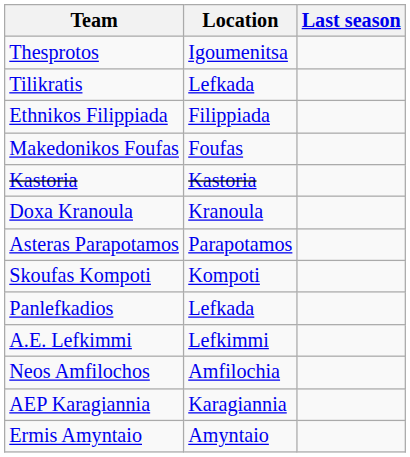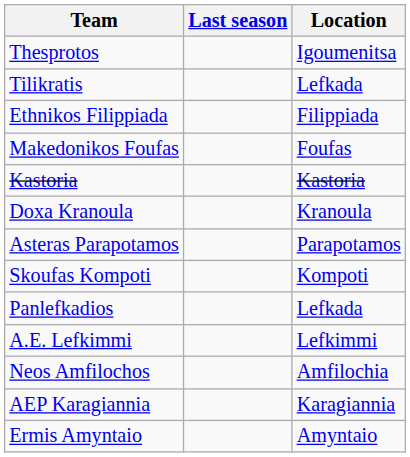columns swapped: Location <-> Last season
